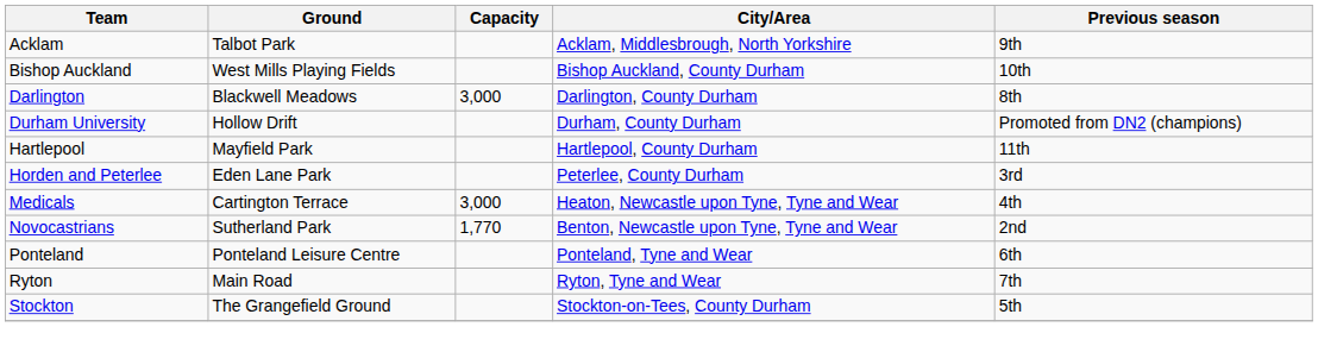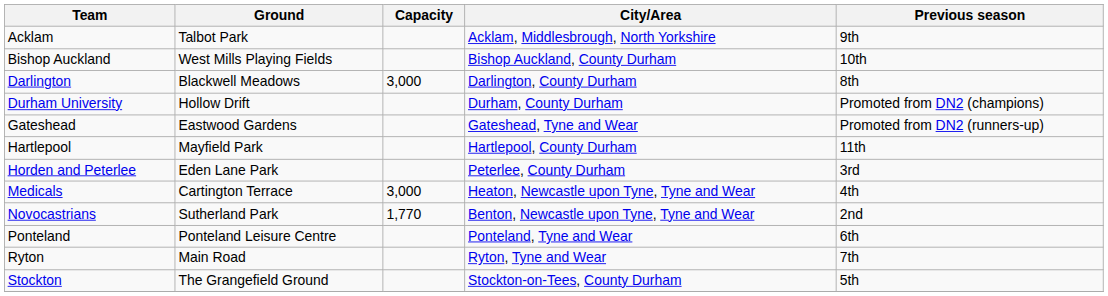+ row: Gateshead | Eastwood Gardens | Gateshead, Tyne and Wear | Promoted from DN2 (runners-up)
